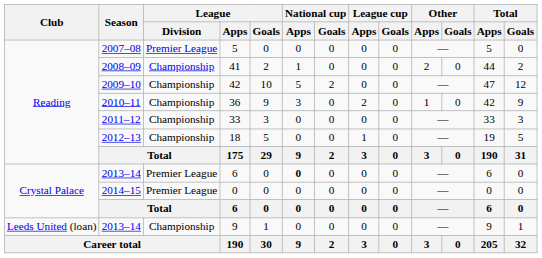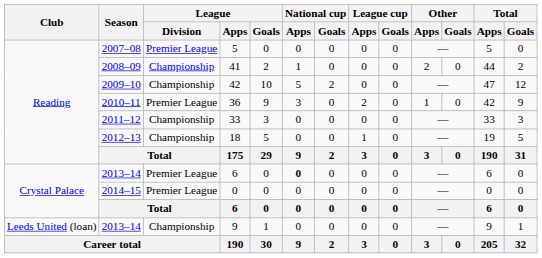36 | League / Division: Championship -> Premier League
